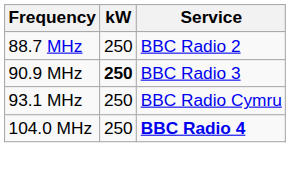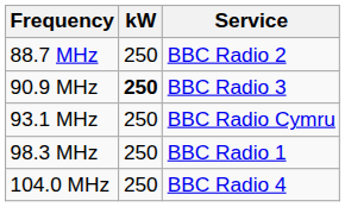+ row: 98.3 MHz | 250 | BBC Radio 1
104.0 MHz | Service: bold -> normal
